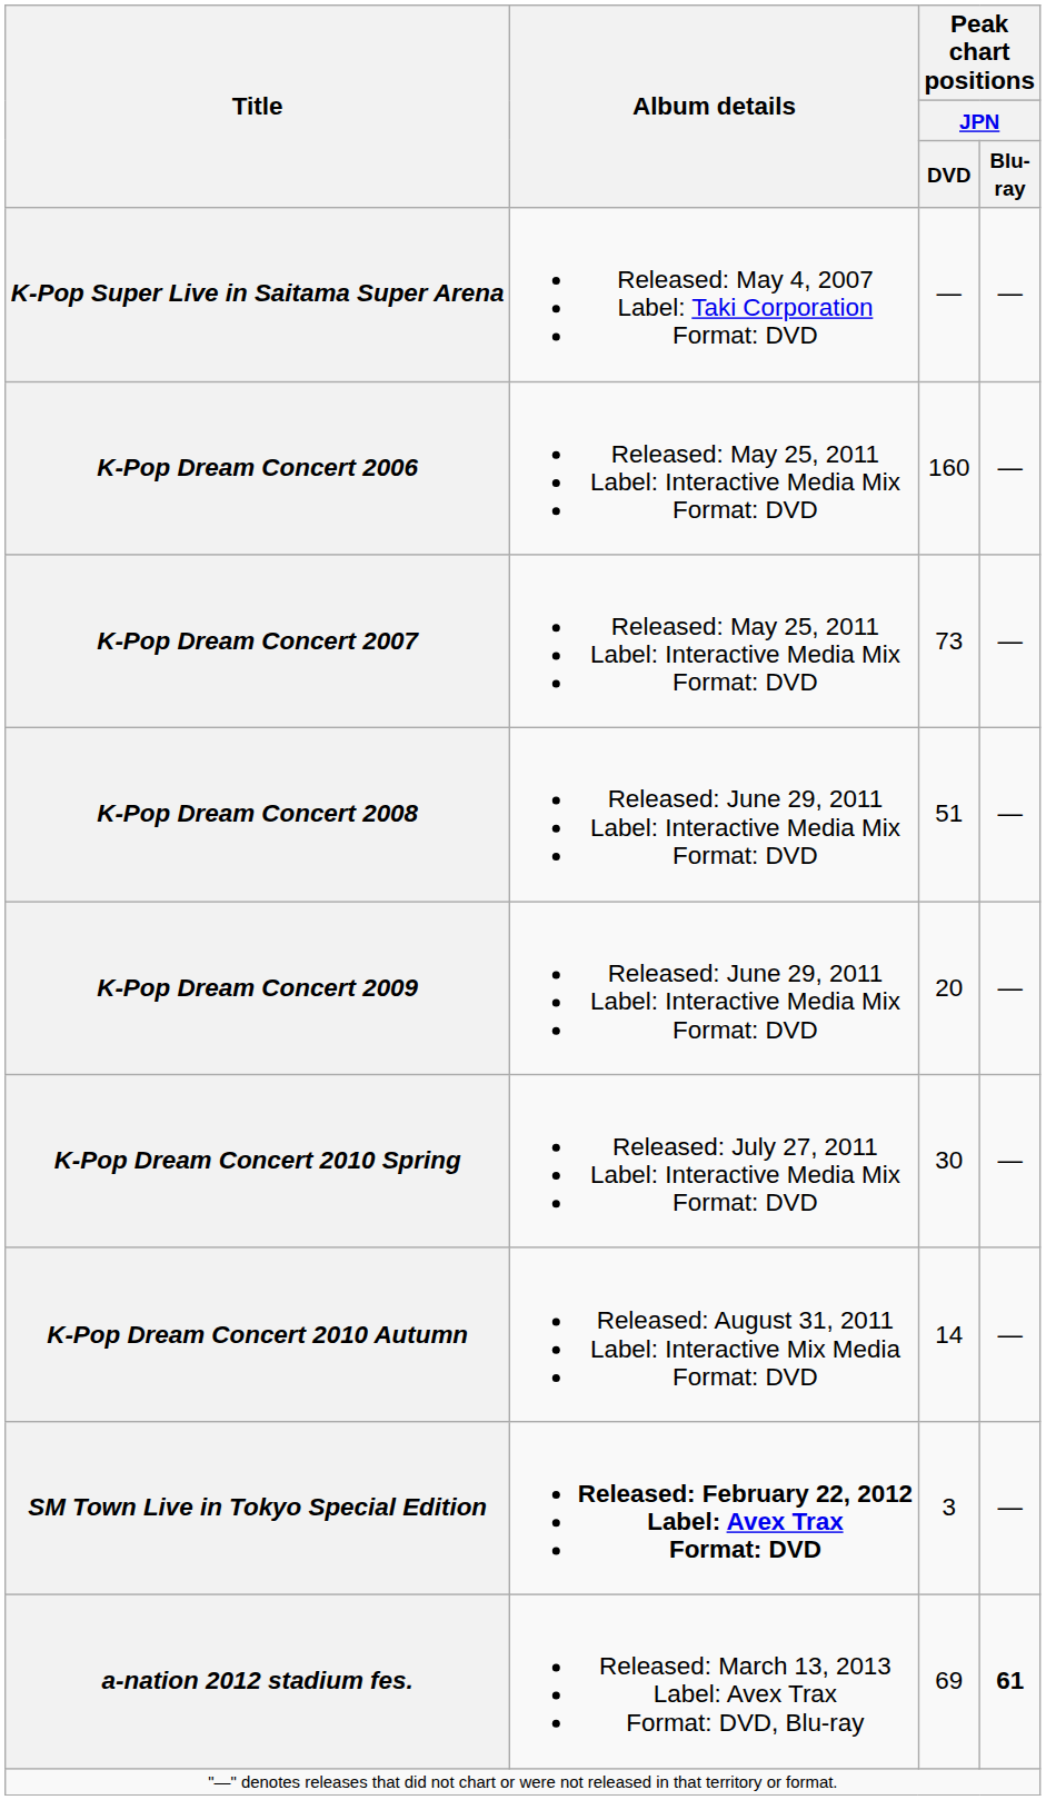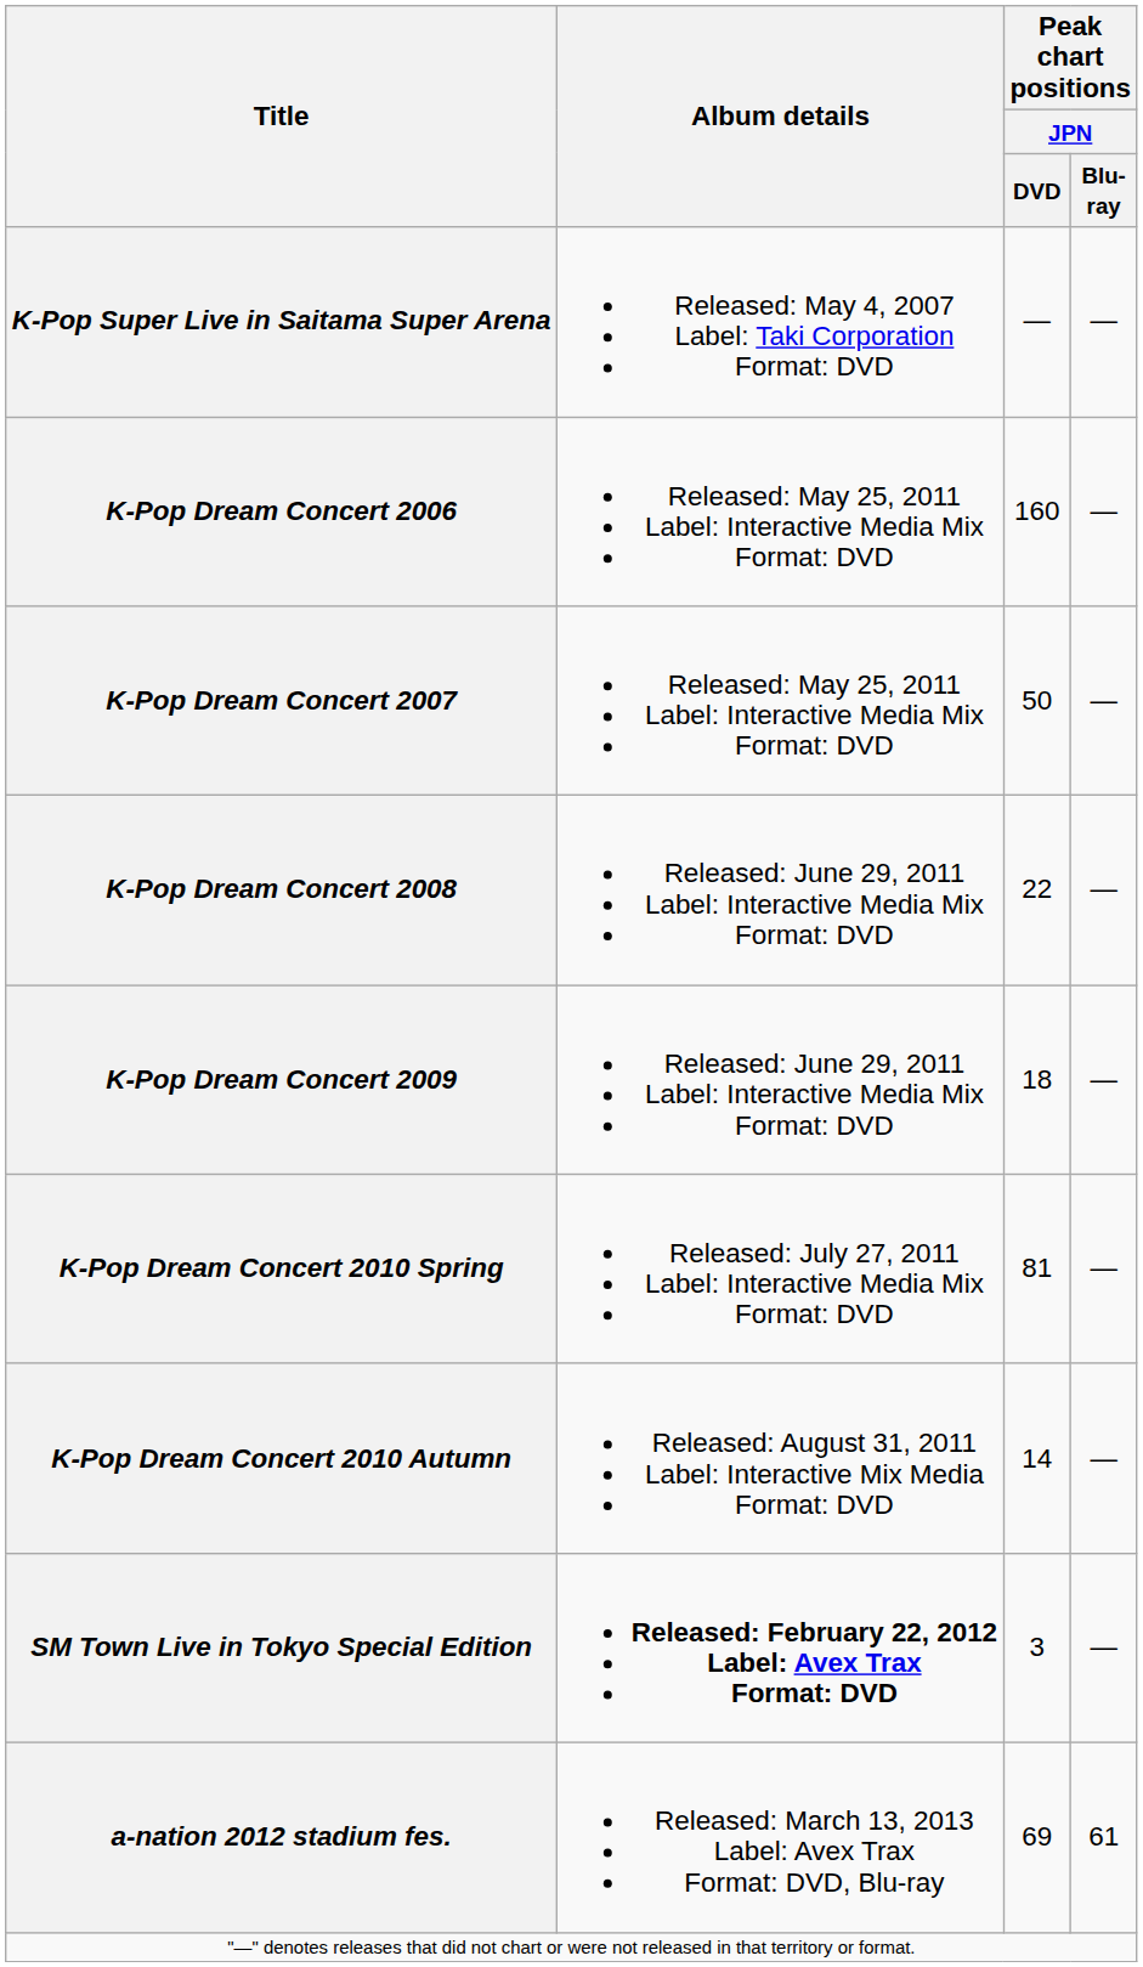K-Pop Dream Concert 2007 | Peak chart positions / JPN / DVD: 73 -> 50
K-Pop Dream Concert 2008 | Peak chart positions / JPN / DVD: 51 -> 22
K-Pop Dream Concert 2009 | Peak chart positions / JPN / DVD: 20 -> 18
K-Pop Dream Concert 2010 Spring | Peak chart positions / JPN / DVD: 30 -> 81
a-nation 2012 stadium fes. | Peak chart positions / JPN / Blu-ray: bold -> normal
